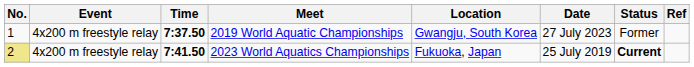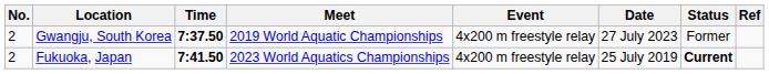columns swapped: Event <-> Location
2019 World Aquatic Championships | No.: 1 -> 2
2023 World Aquatics Championships | No.: khaki background -> no background
